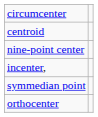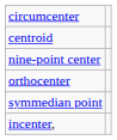rows swapped: incenter, <-> orthocenter
